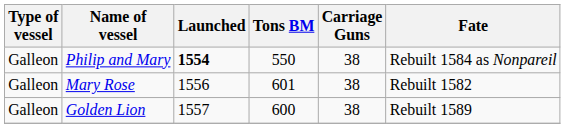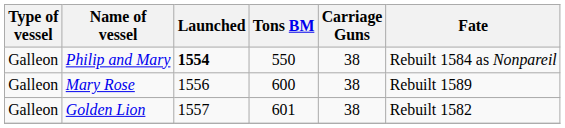Mary Rose | Tons BM: 601 -> 600
Mary Rose | Fate: Rebuilt 1582 -> Rebuilt 1589
Golden Lion | Tons BM: 600 -> 601
Golden Lion | Fate: Rebuilt 1589 -> Rebuilt 1582
